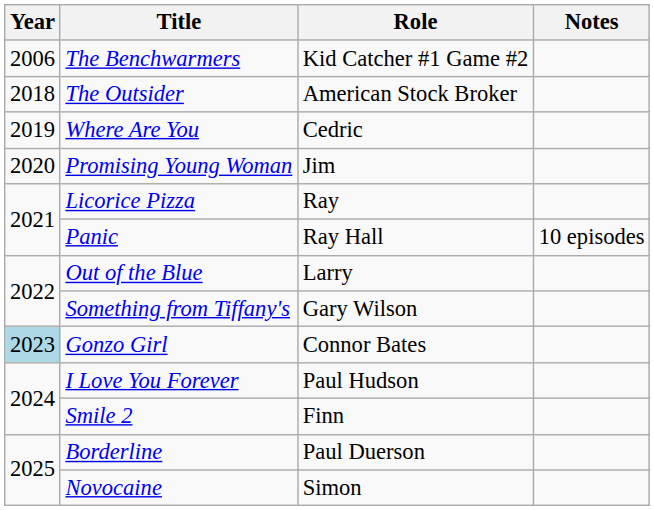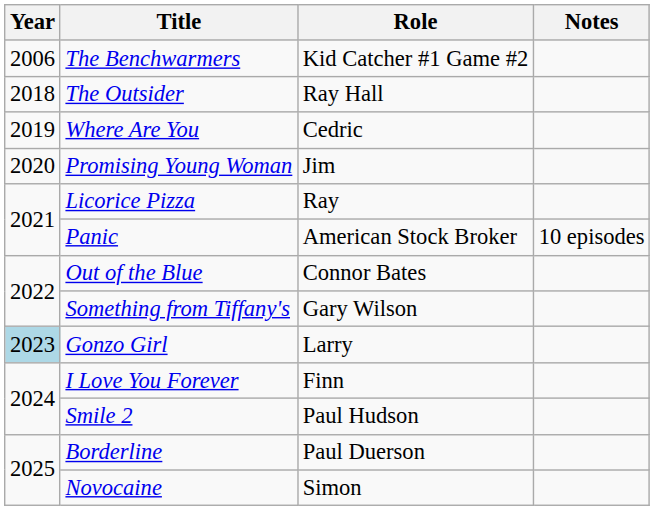The Outsider | Role: American Stock Broker -> Ray Hall
Panic | Role: Ray Hall -> American Stock Broker
Out of the Blue | Role: Larry -> Connor Bates
Gonzo Girl | Role: Connor Bates -> Larry
I Love You Forever | Role: Paul Hudson -> Finn
Smile 2 | Role: Finn -> Paul Hudson
